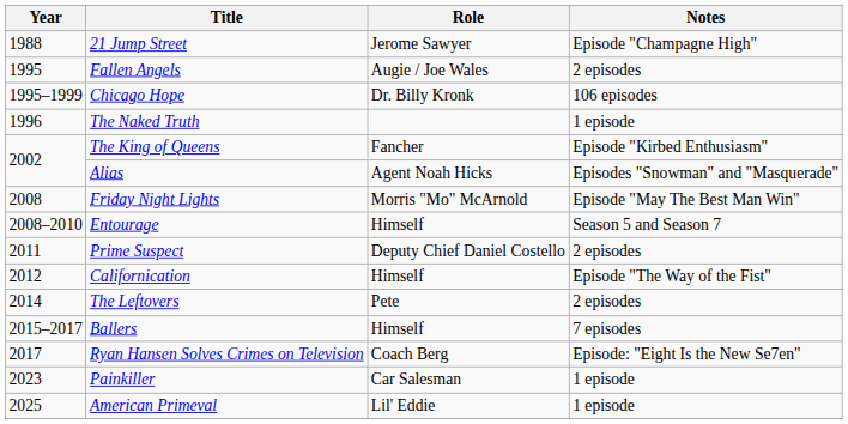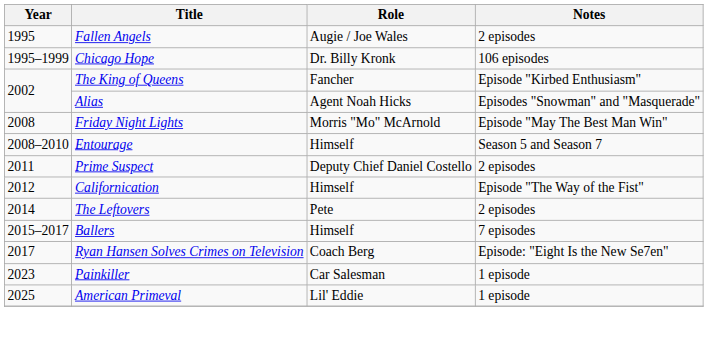- row: 1988 | 21 Jump Street | Jerome Sawyer | Episode "Champagne High"
- row: 1996 | The Naked Truth | 1 episode
